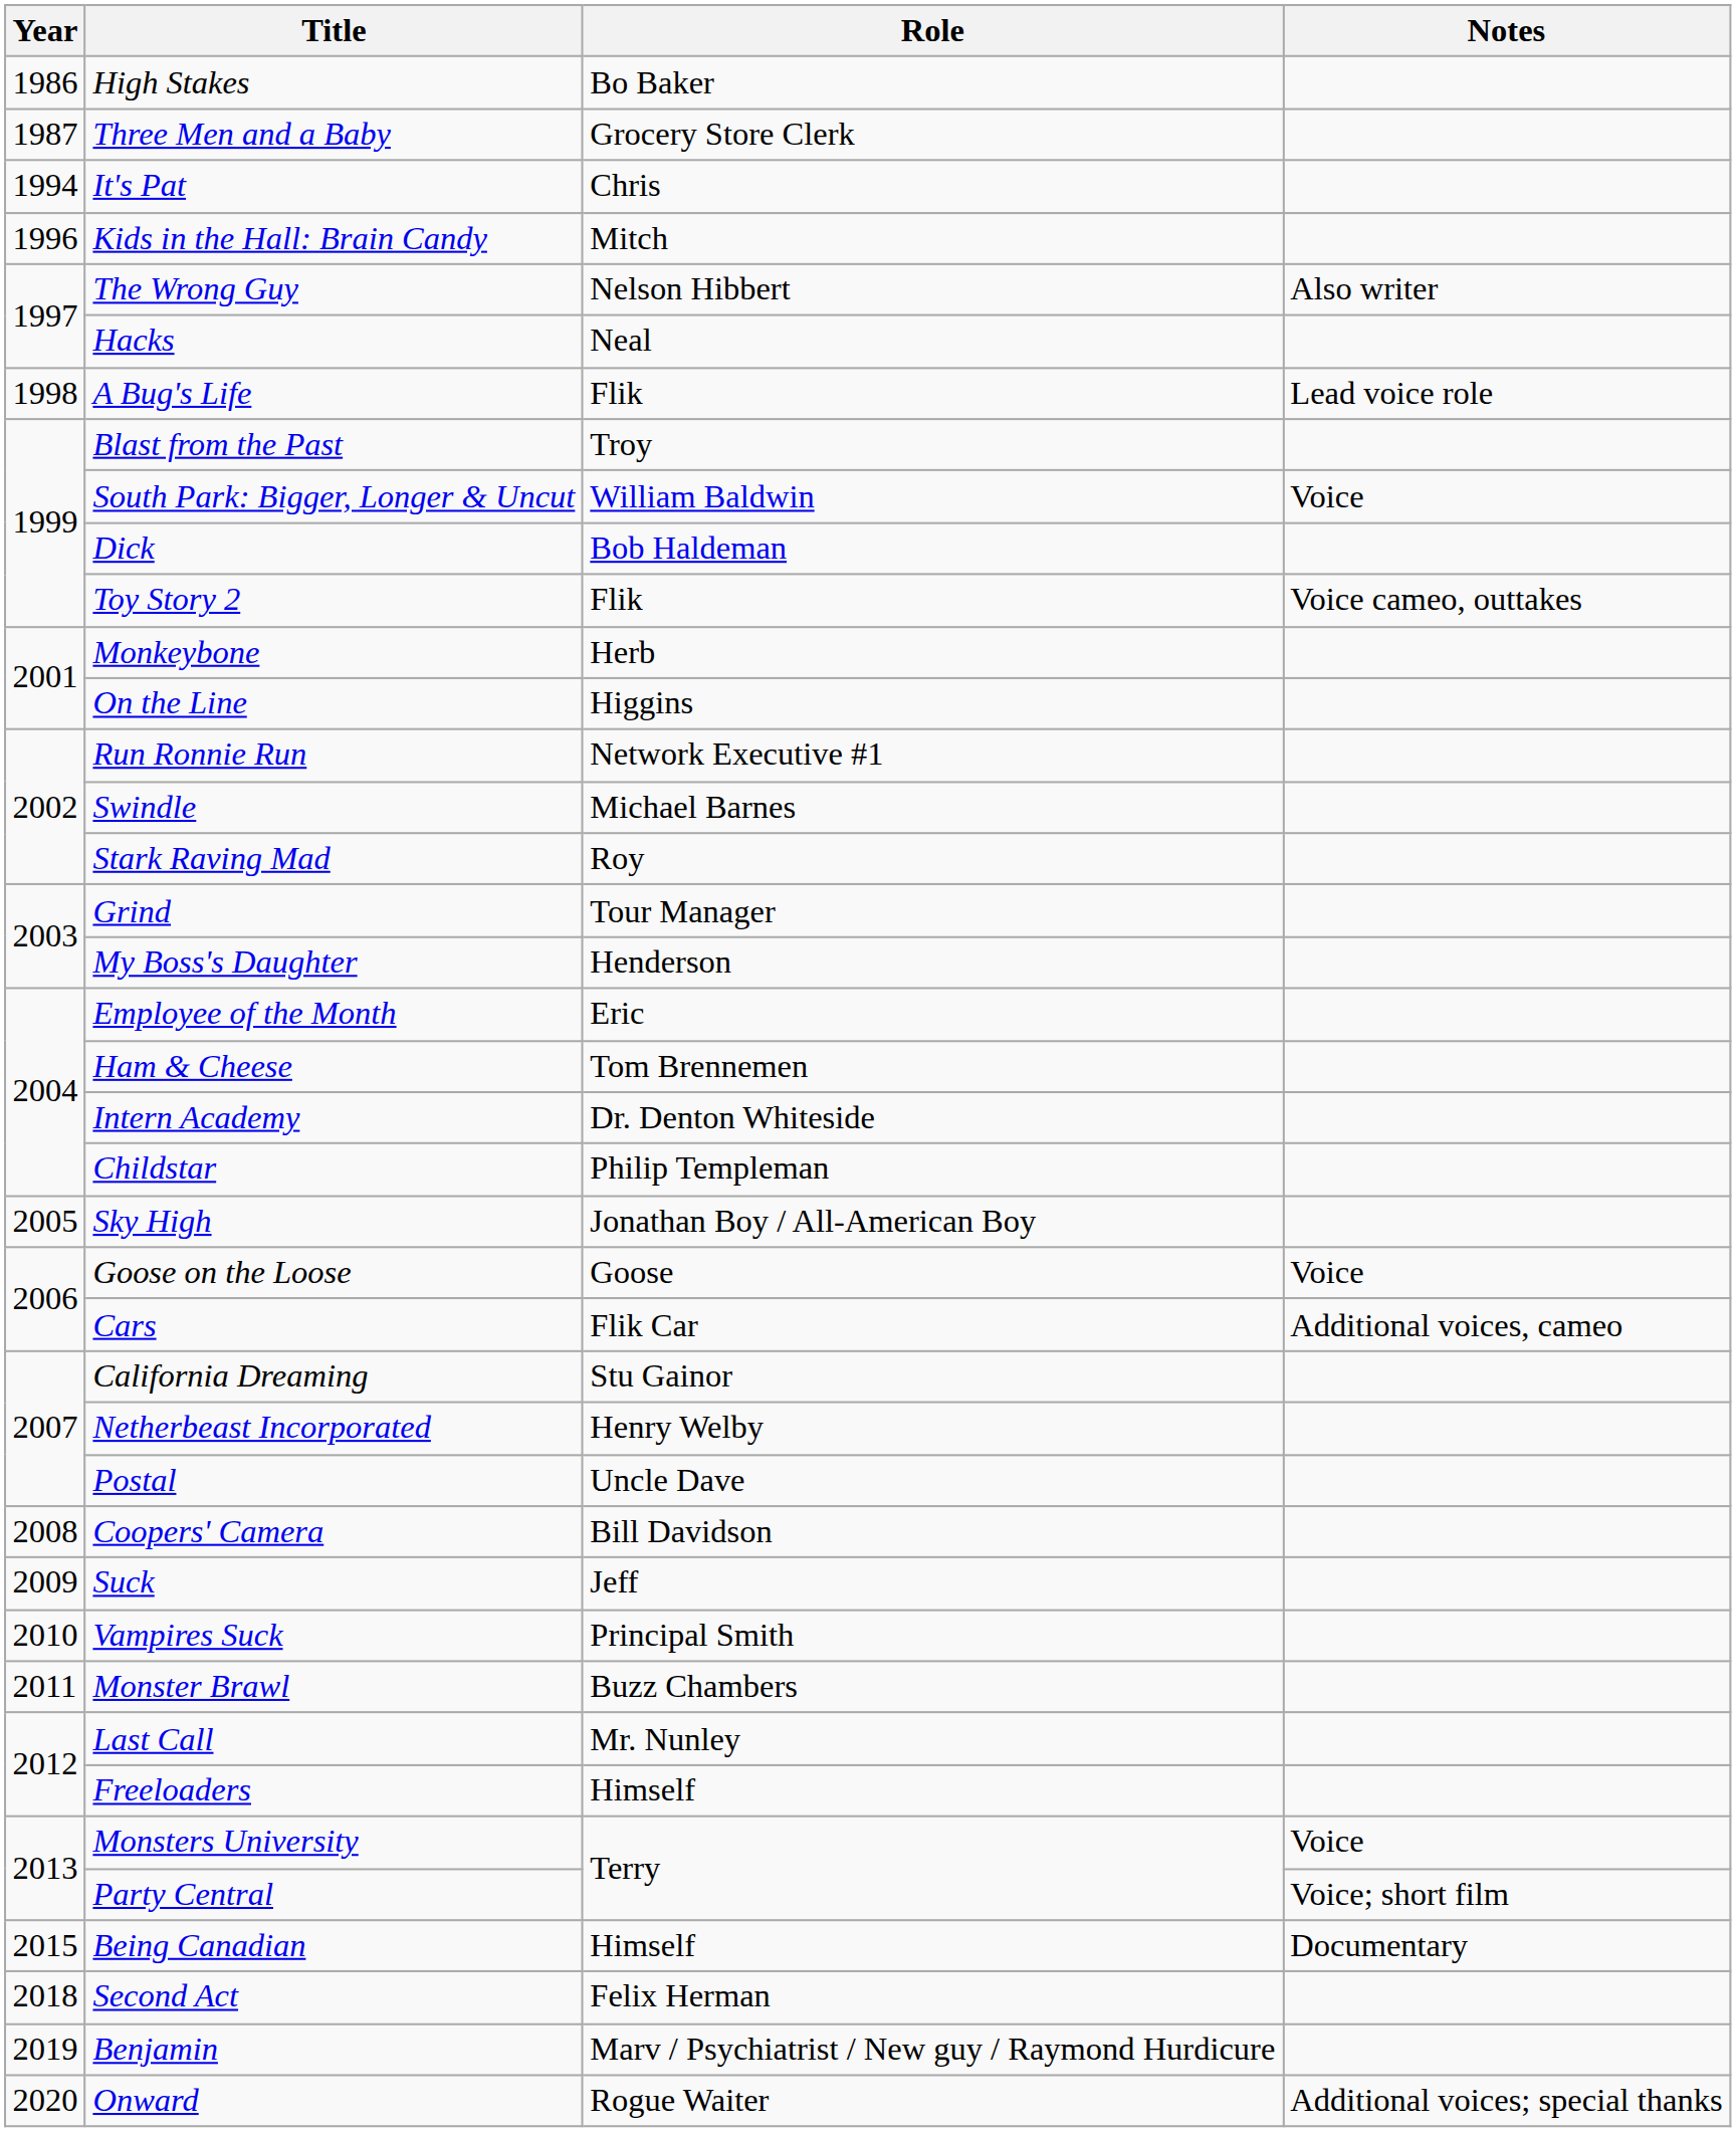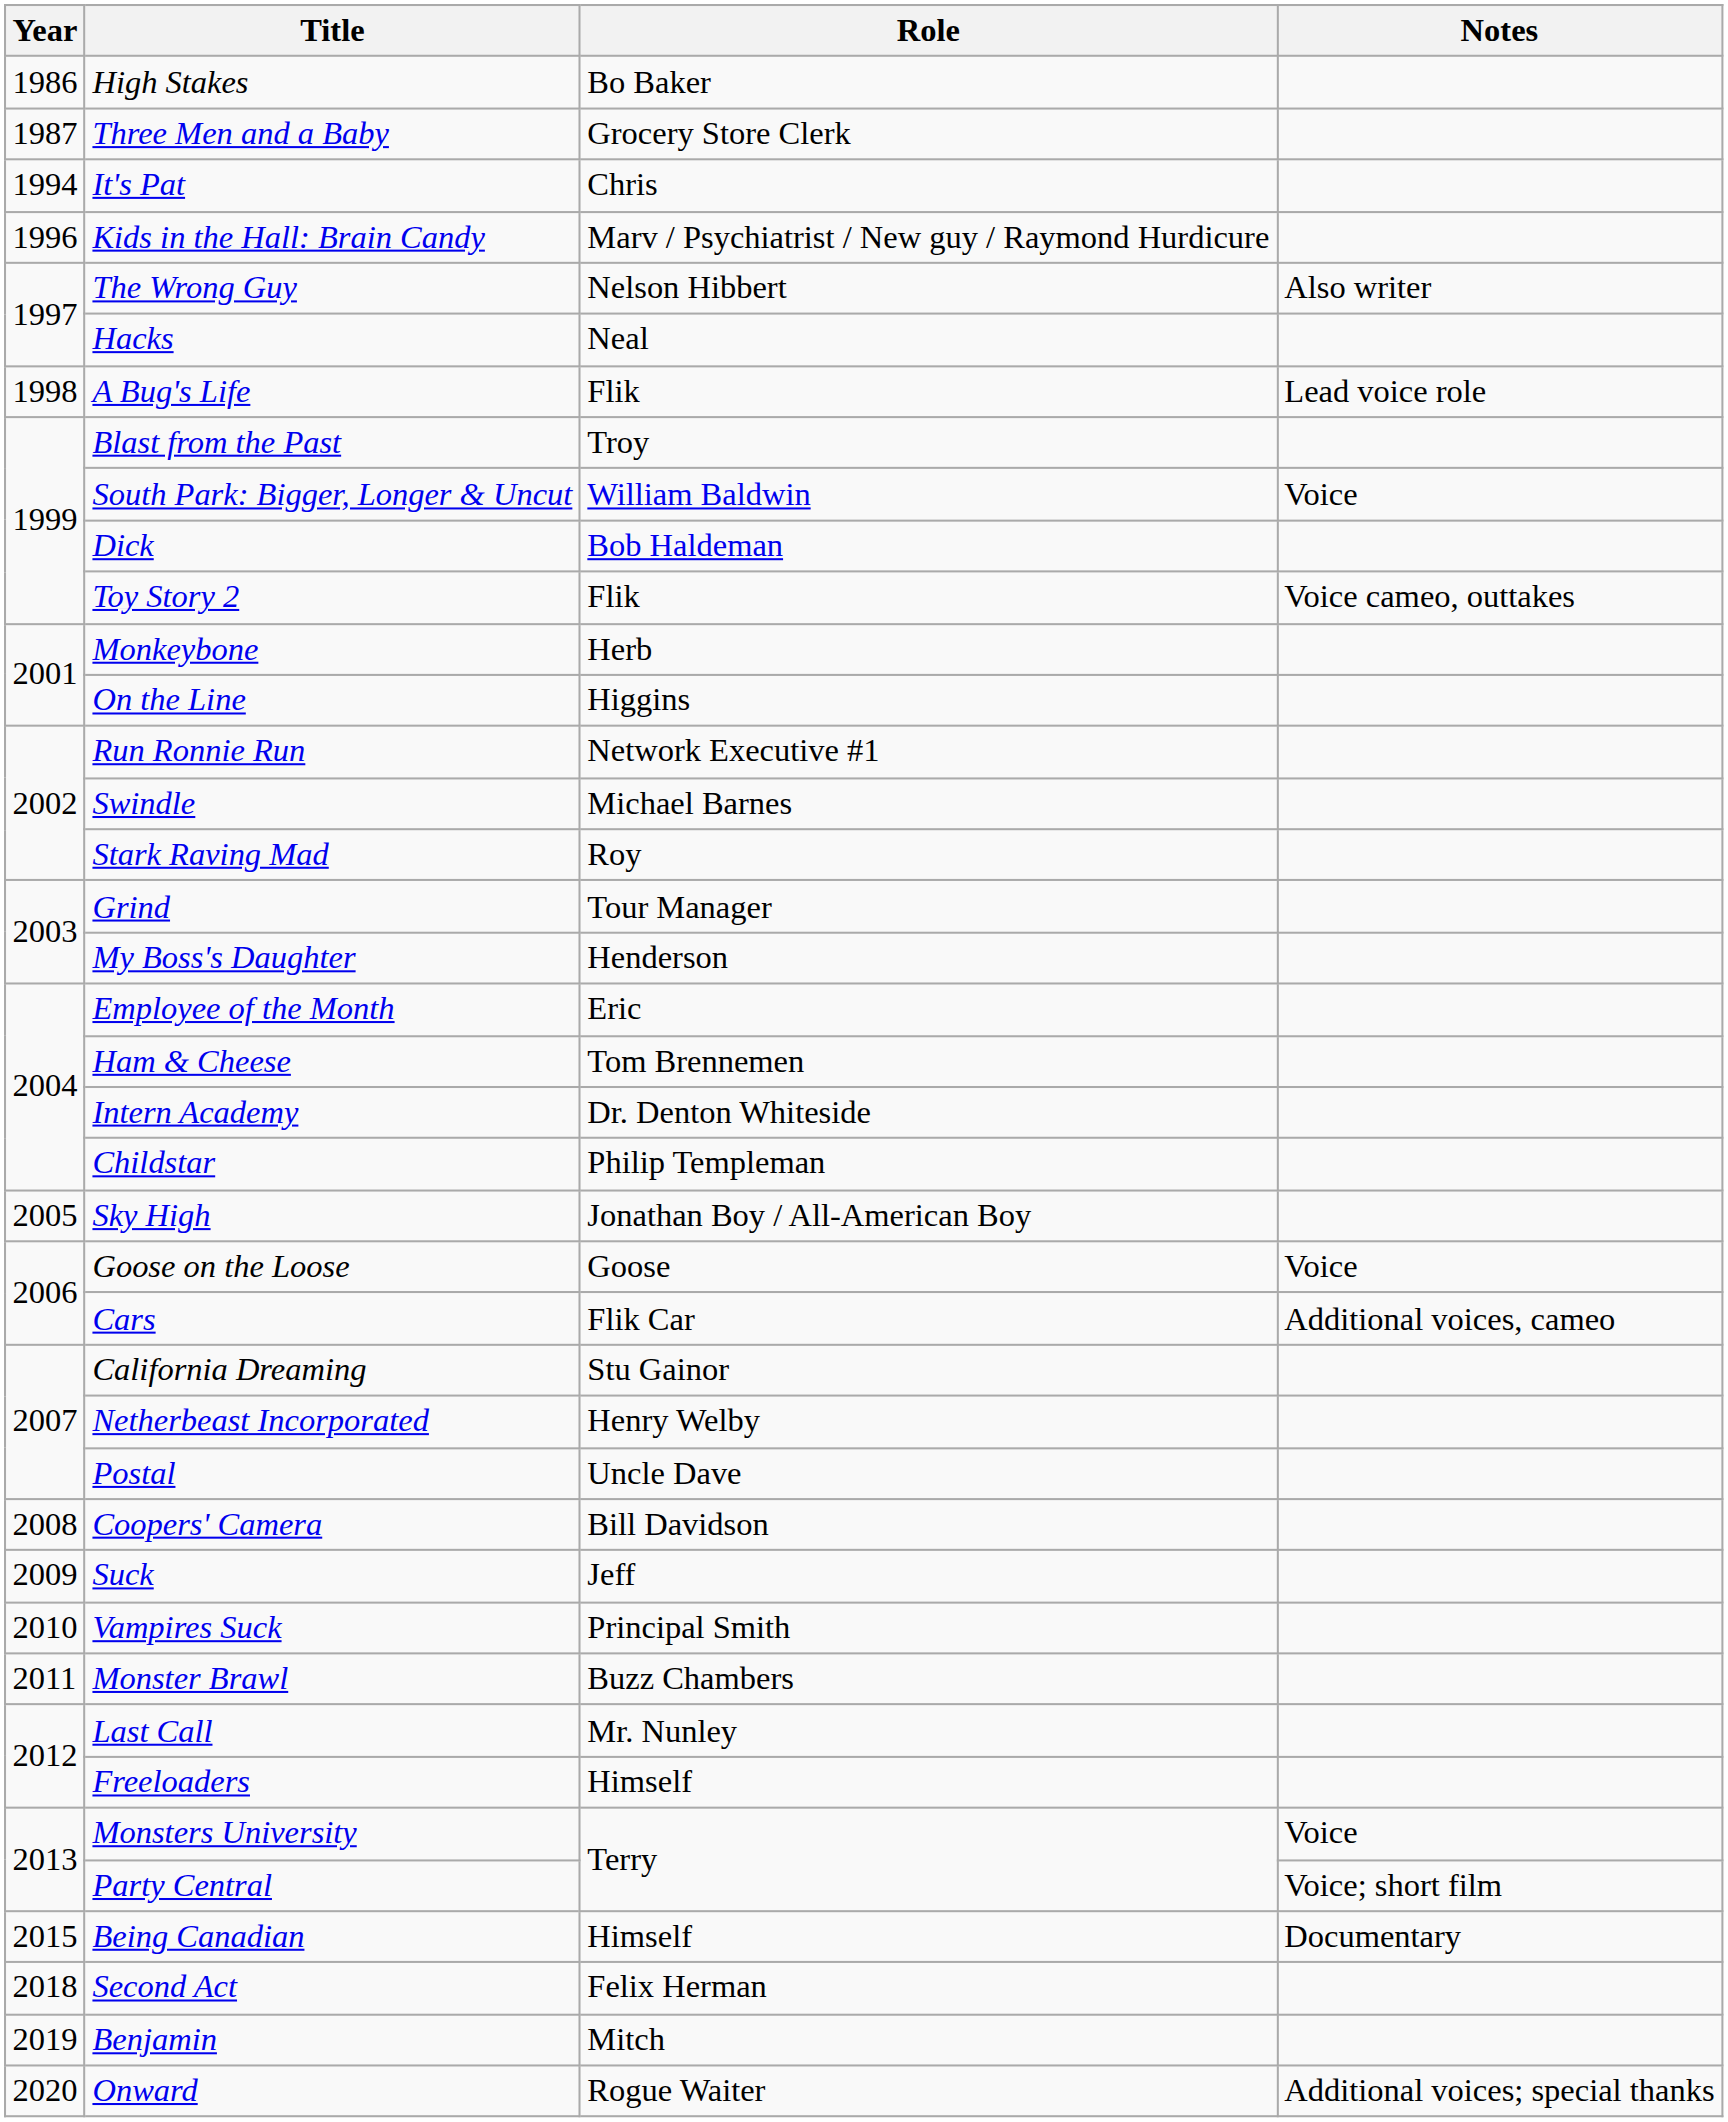Kids in the Hall: Brain Candy | Role: Mitch -> Marv / Psychiatrist / New guy / Raymond Hurdicure
Benjamin | Role: Marv / Psychiatrist / New guy / Raymond Hurdicure -> Mitch
